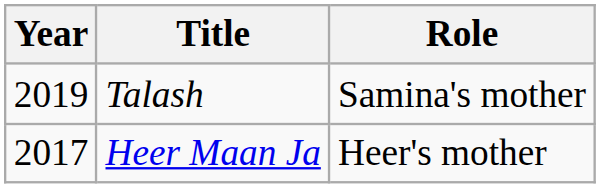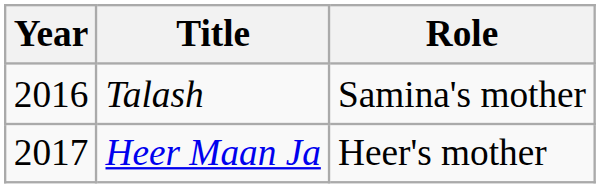Talash | Year: 2019 -> 2016
